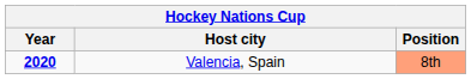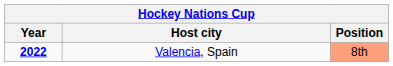Valencia, Spain | Year: 2020 -> 2022
